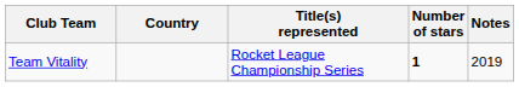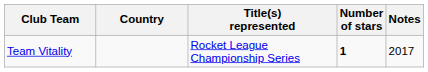Team Vitality | Notes: 2019 -> 2017
